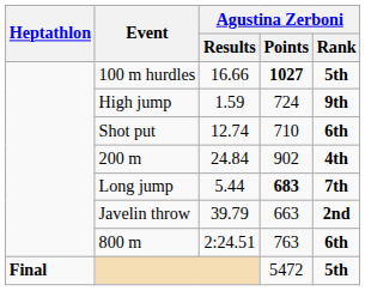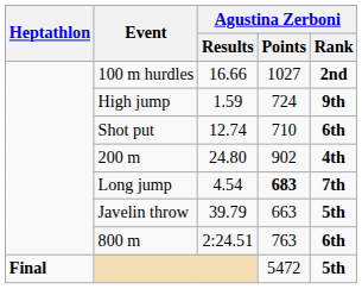100 m hurdles | Agustina Zerboni / Points: bold -> normal
100 m hurdles | Agustina Zerboni / Rank: 5th -> 2nd
200 m | Agustina Zerboni / Results: 24.84 -> 24.80
Long jump | Agustina Zerboni / Results: 5.44 -> 4.54
Javelin throw | Agustina Zerboni / Rank: 2nd -> 5th
